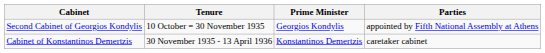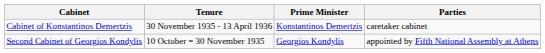rows swapped: Cabinet of Konstantinos Demertzis <-> Second Cabinet of Georgios Kondylis
